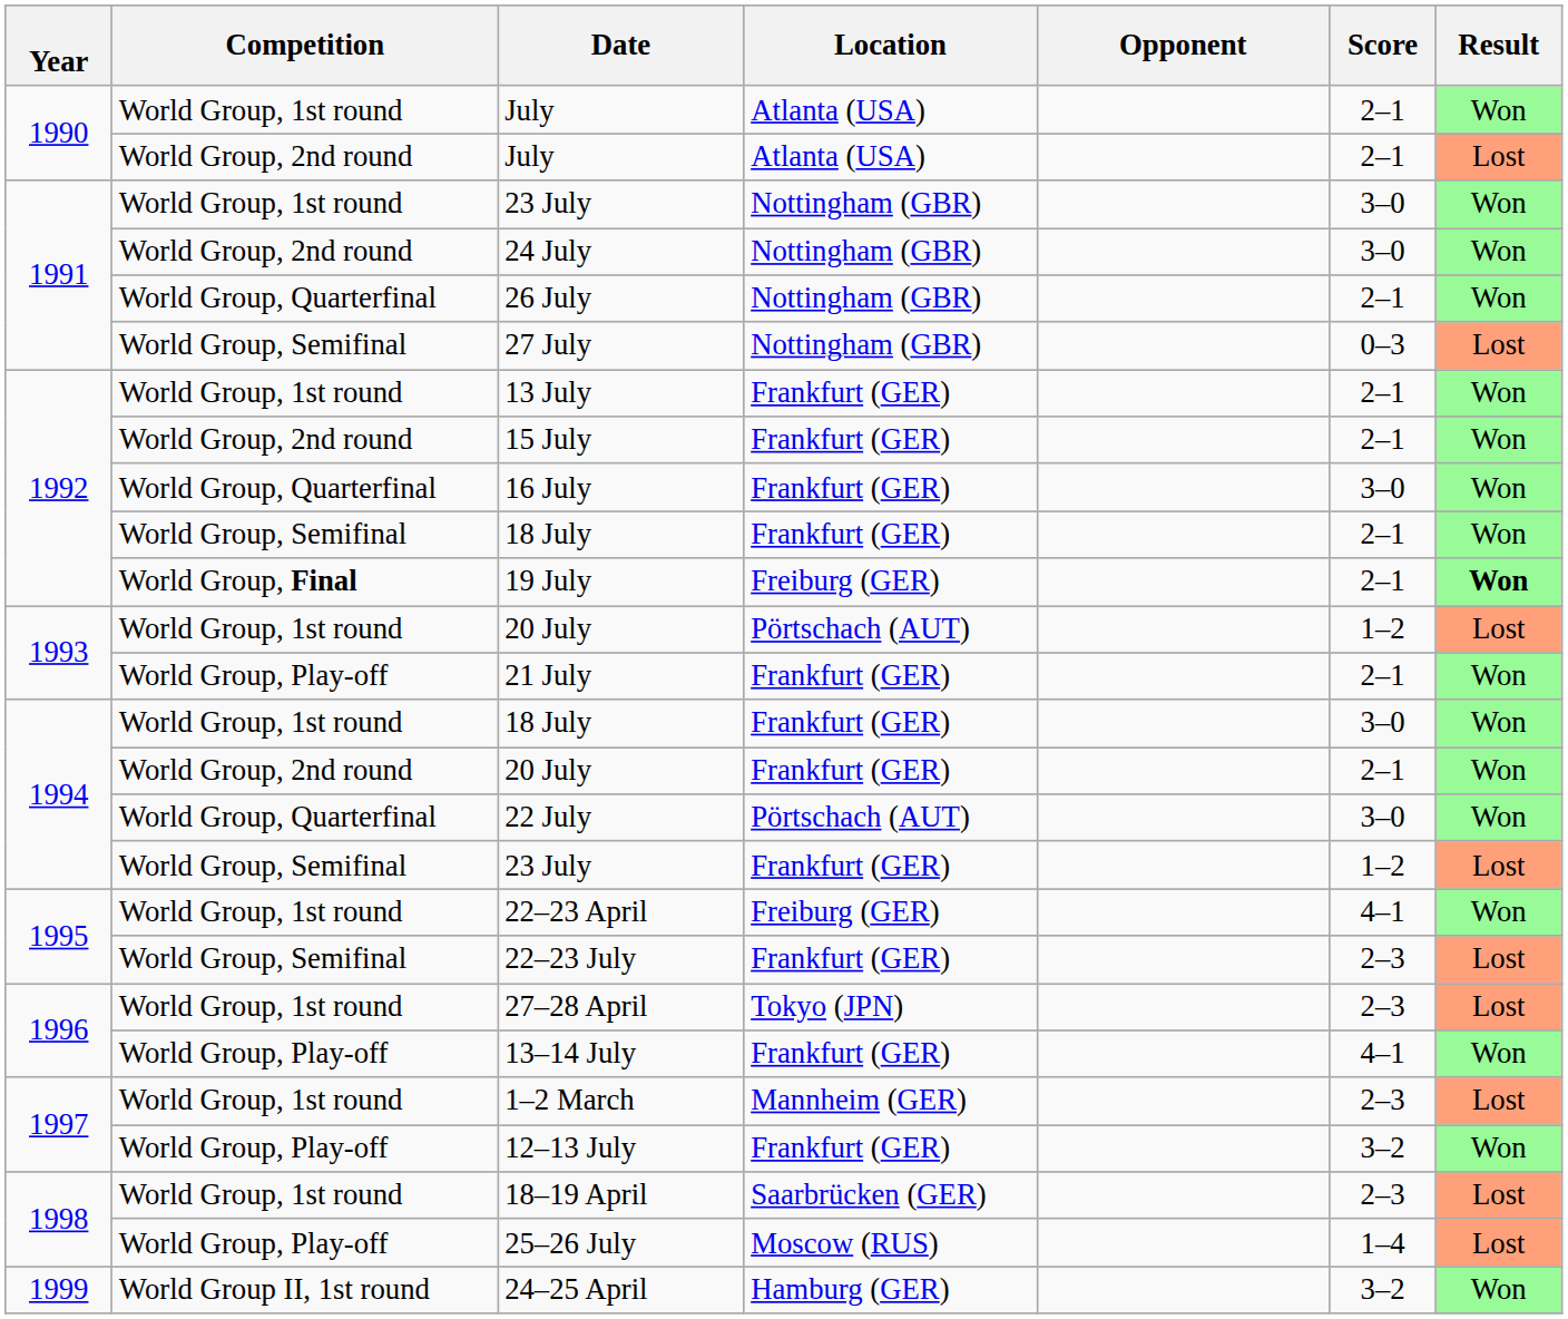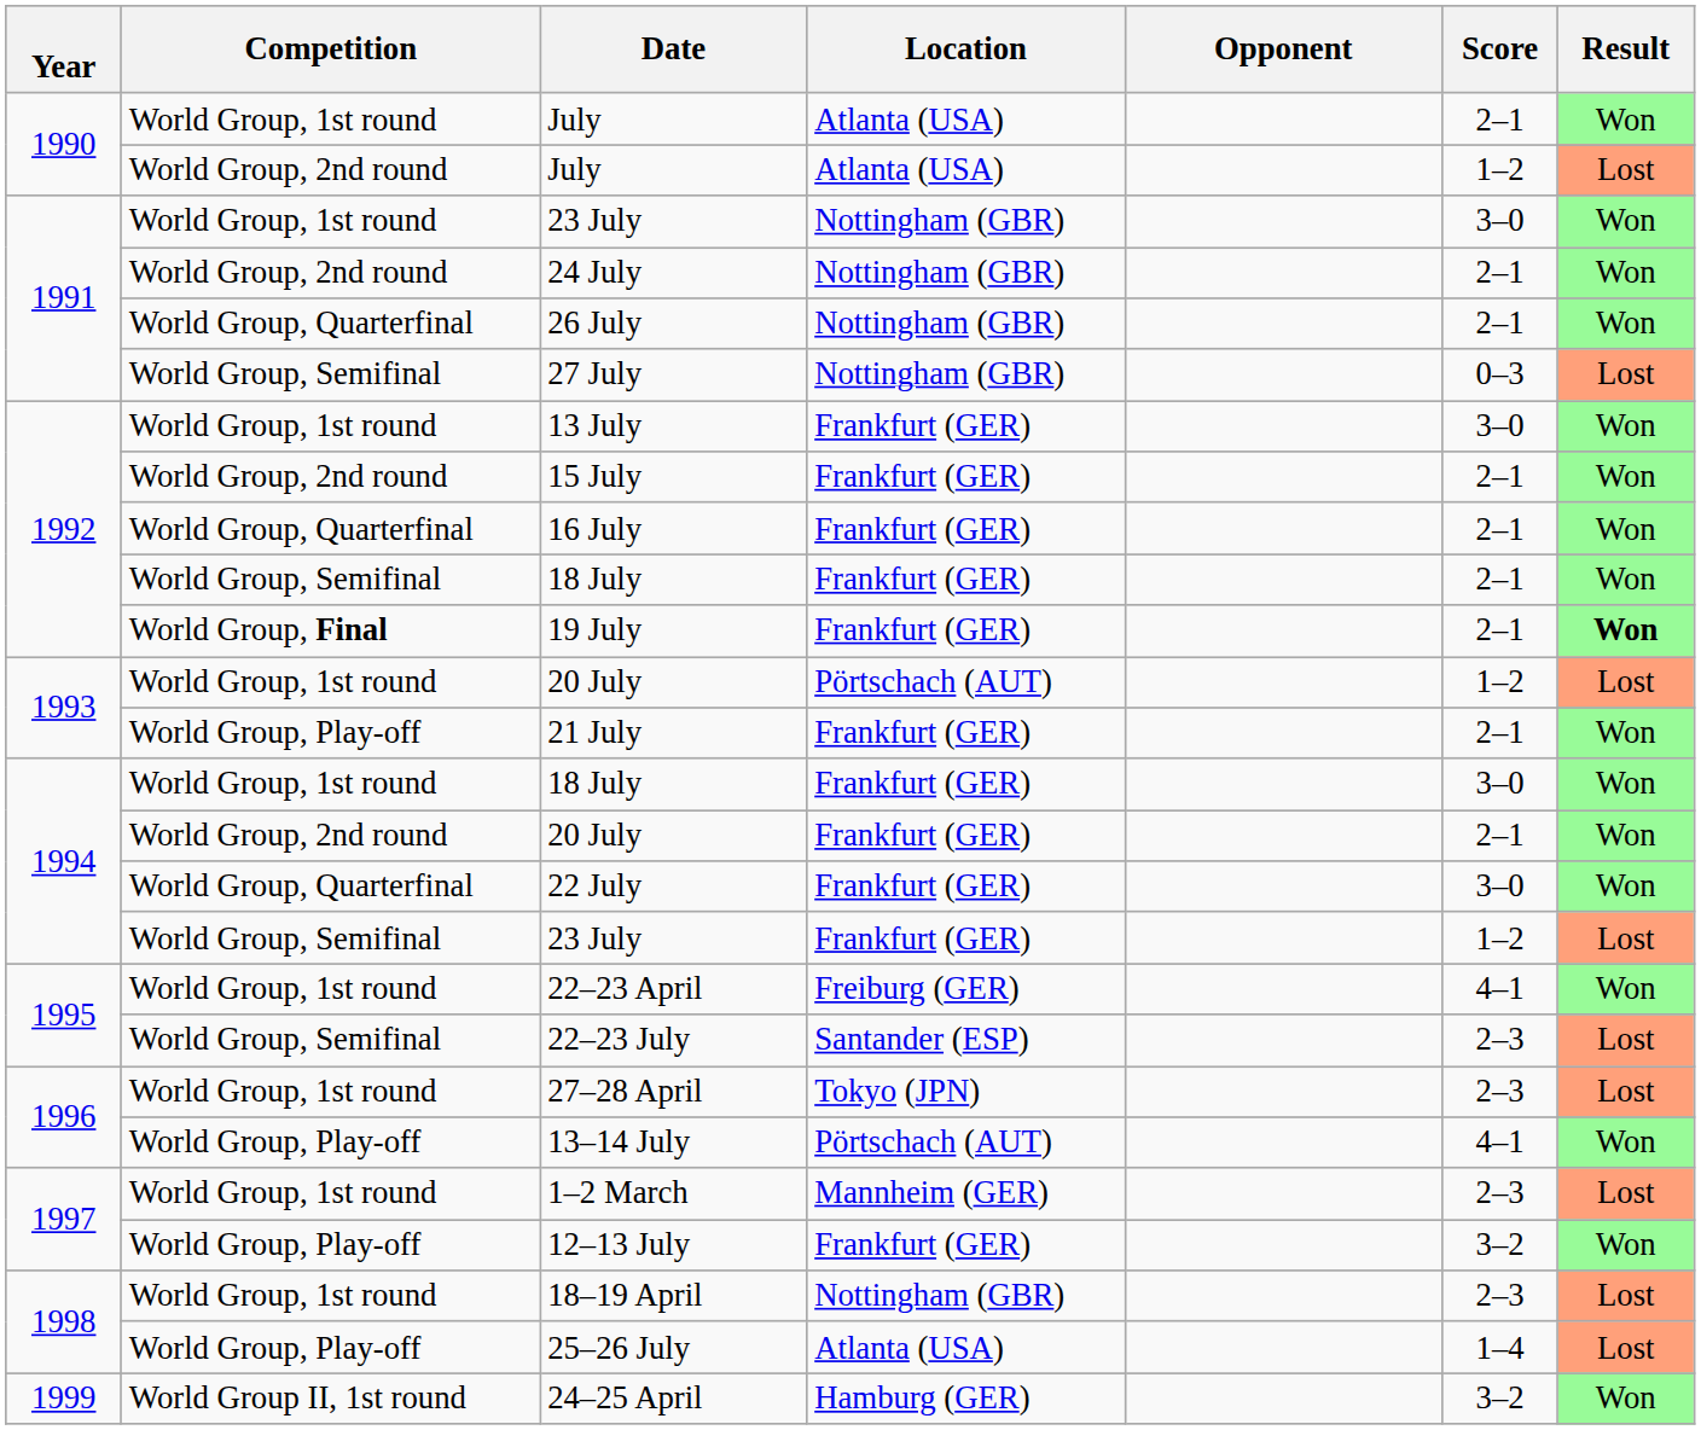World Group, 2nd round / July | Score: 2–1 -> 1–2
24 July | Score: 3–0 -> 2–1
13 July | Score: 2–1 -> 3–0
16 July | Score: 3–0 -> 2–1
19 July | Location: Freiburg (GER) -> Frankfurt (GER)
22 July | Location: Pörtschach (AUT) -> Frankfurt (GER)
22–23 July | Location: Frankfurt (GER) -> Santander (ESP)
13–14 July | Location: Frankfurt (GER) -> Pörtschach (AUT)
18–19 April | Location: Saarbrücken (GER) -> Nottingham (GBR)
25–26 July | Location: Moscow (RUS) -> Atlanta (USA)
